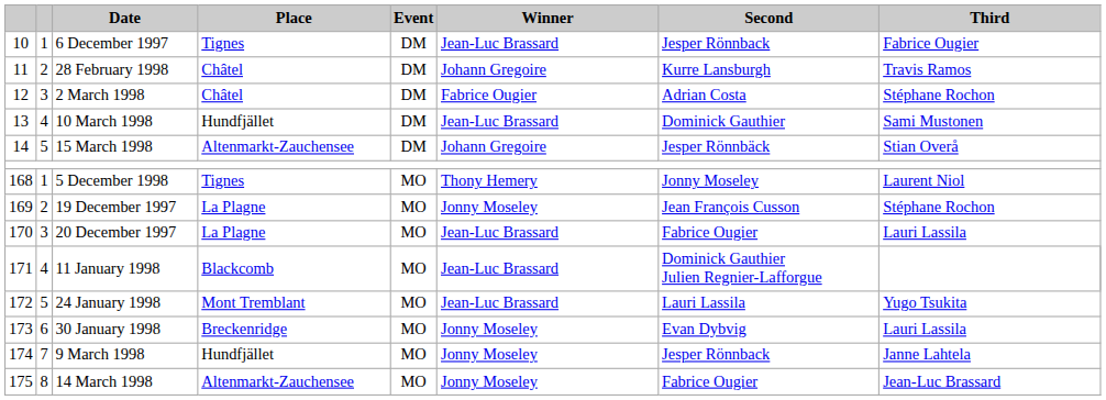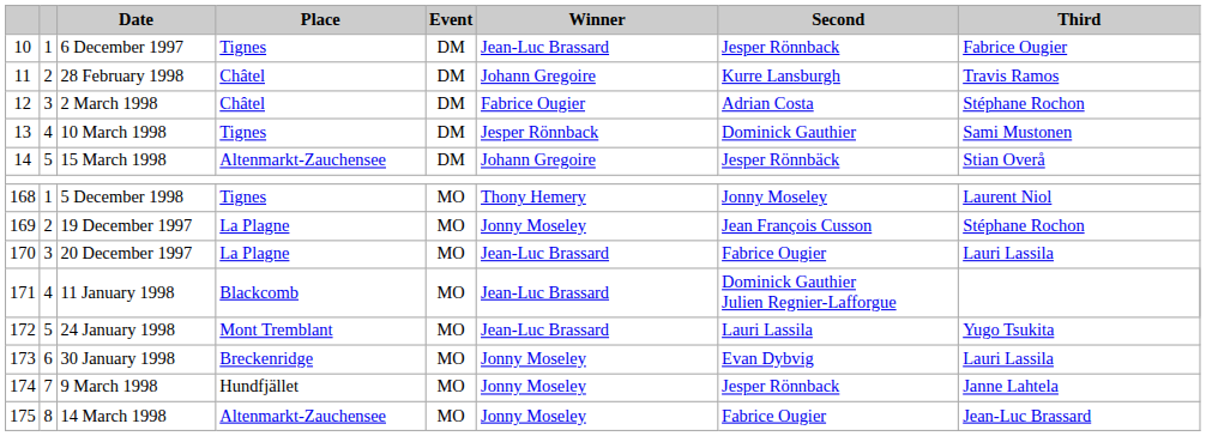10 March 1998 | Place: Hundfjället -> Tignes
10 March 1998 | Winner: Jean-Luc Brassard -> Jesper Rönnback
